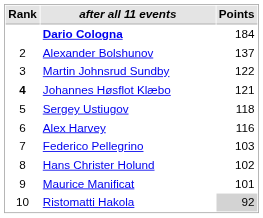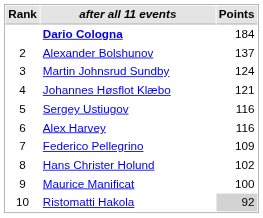Martin Johnsrud Sundby | Points: 122 -> 124
Johannes Høsflot Klæbo | Rank: bold -> normal
Sergey Ustiugov | Points: 118 -> 116
Federico Pellegrino | Points: 103 -> 109
Maurice Manificat | Points: 101 -> 100
